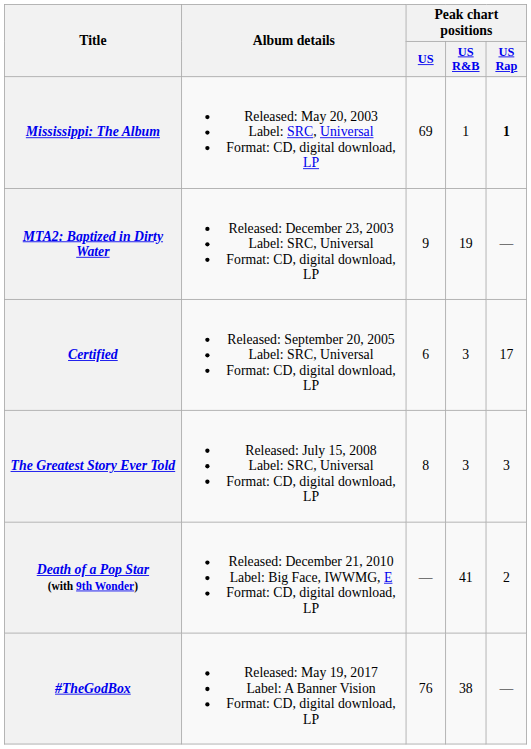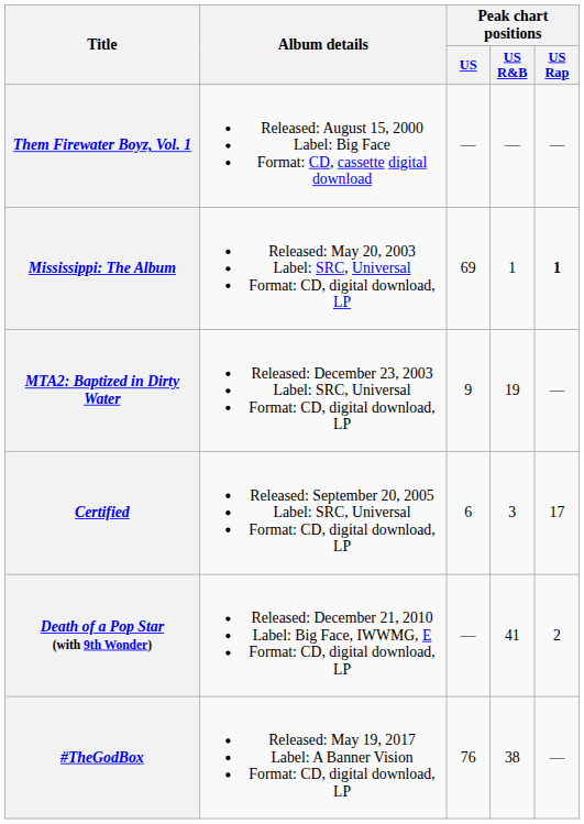+ row: Them Firewater Boyz, Vol. 1 | Released: August 15, 2000 Label: Big Face Format: CD, cassette digital download | — | — | —
- row: The Greatest Story Ever Told | Released: July 15, 2008 Label: SRC, Universal Format: CD, digital download, LP | 8 | 3 | 3
